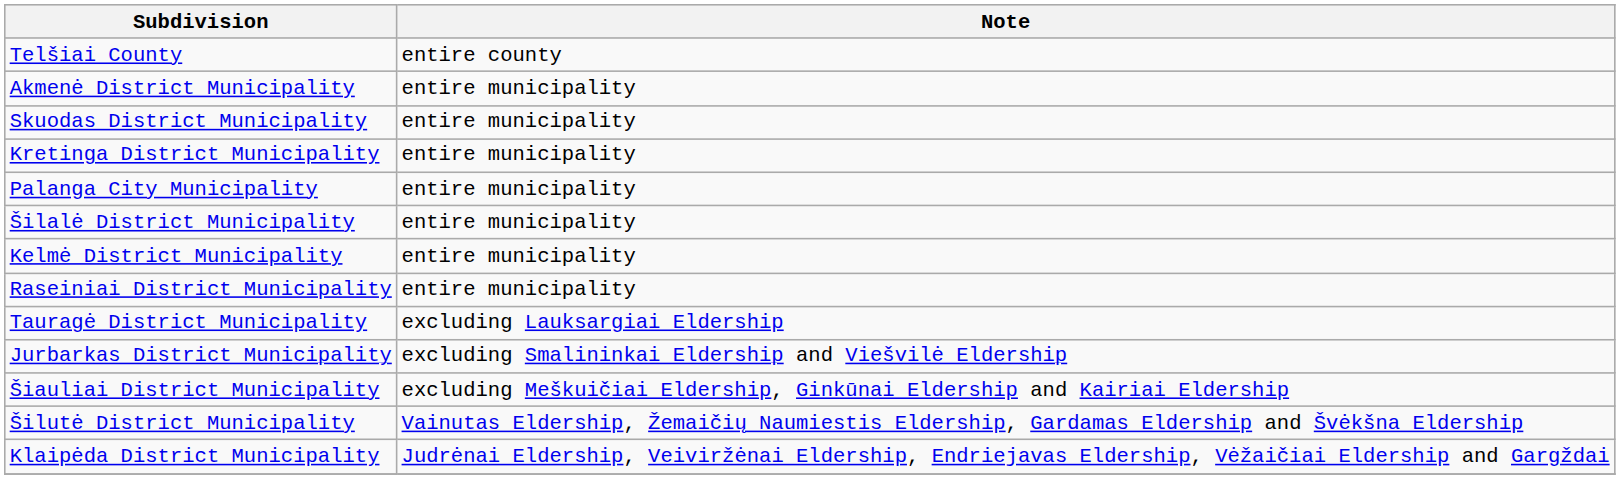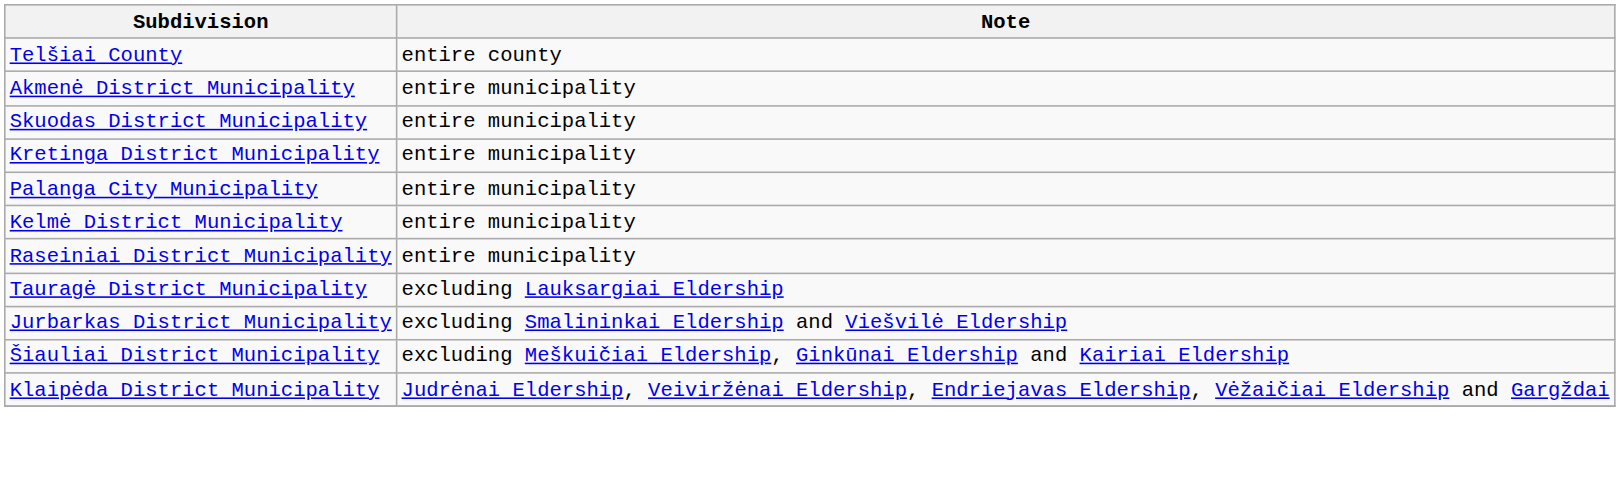- row: Šilalė District Municipality | entire municipality
- row: Šilutė District Municipality | Vainutas Eldership, Žemaičių Naumiestis Eldership, Gardamas Eldership and Švėkšna Eldership
